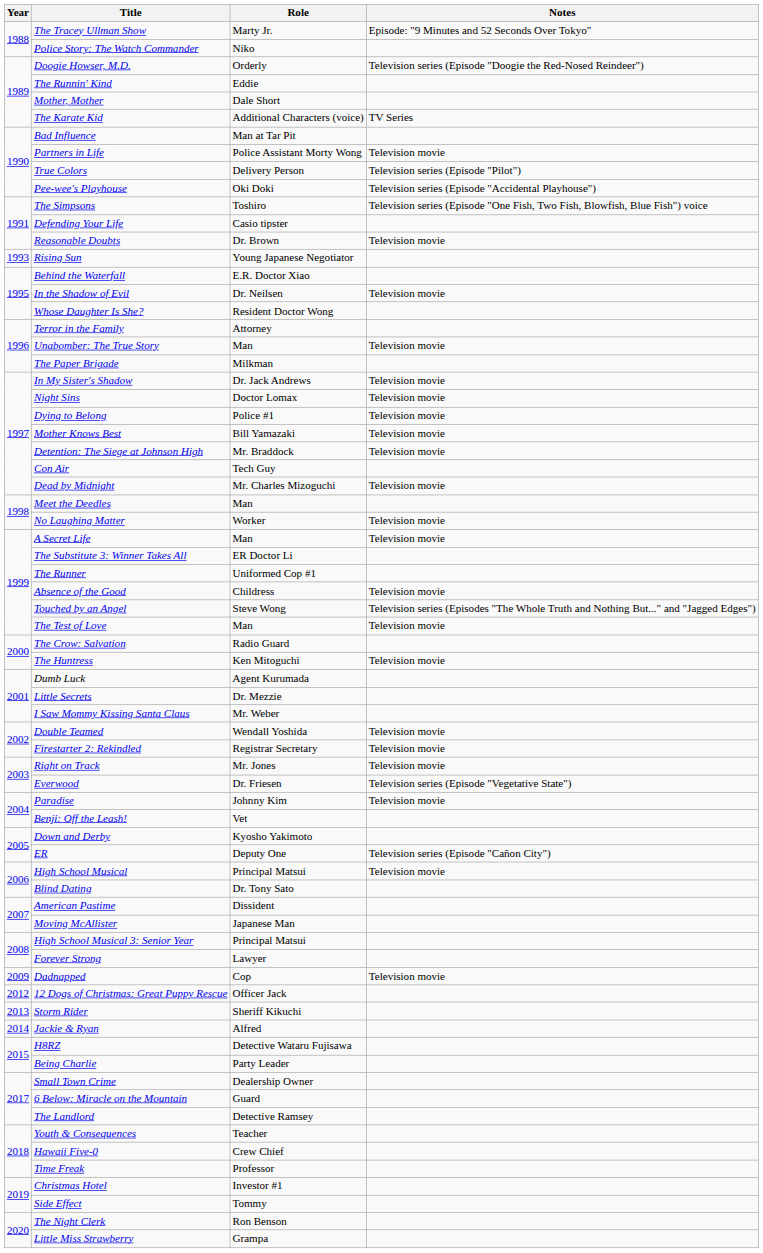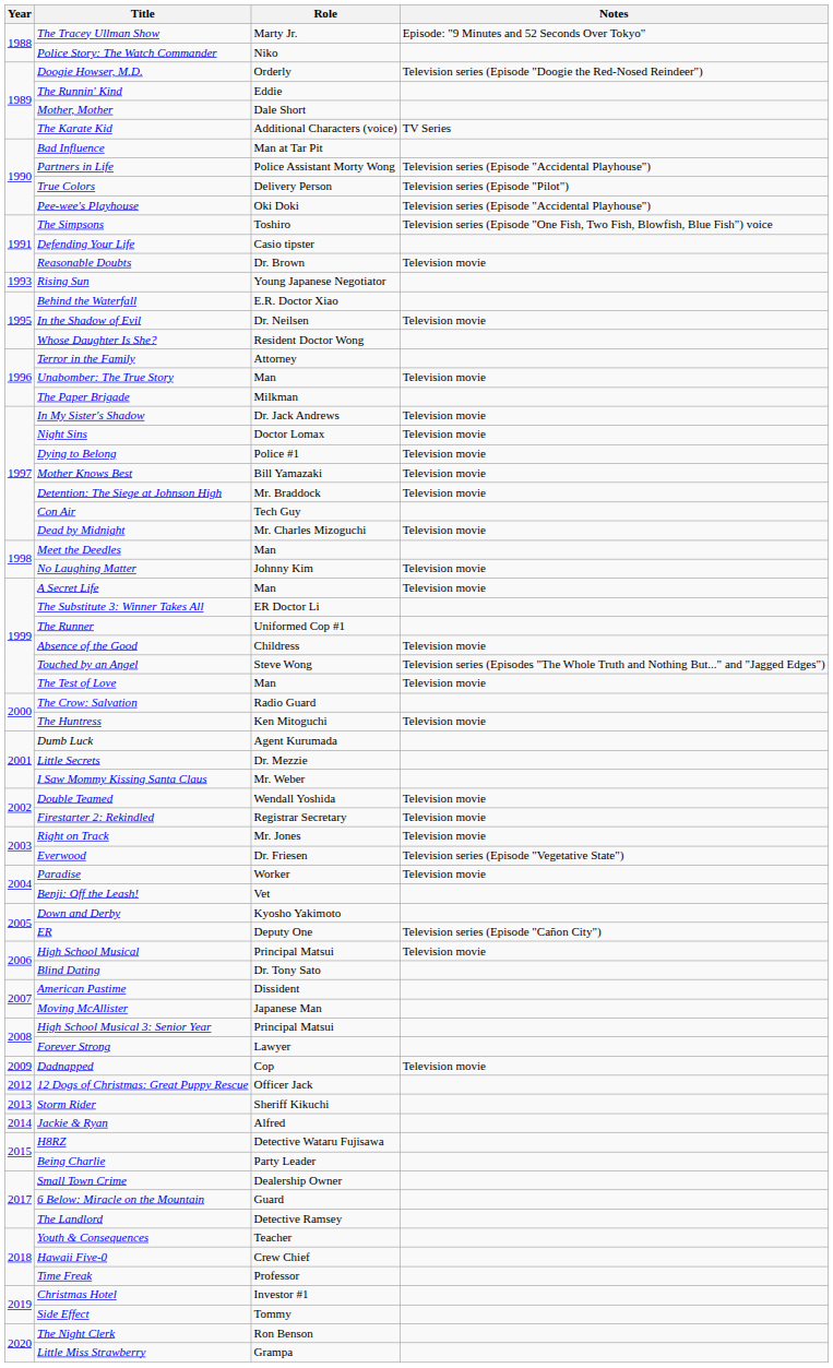Partners in Life | Notes: Television movie -> Television series (Episode "Accidental Playhouse")
No Laughing Matter | Role: Worker -> Johnny Kim
Paradise | Role: Johnny Kim -> Worker
